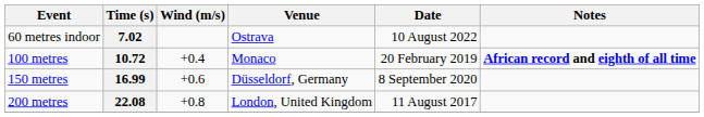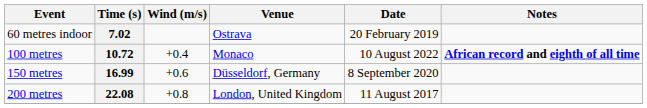7.02 | Date: 10 August 2022 -> 20 February 2019
10.72 | Date: 20 February 2019 -> 10 August 2022
